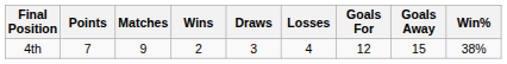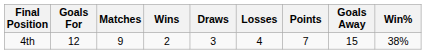columns swapped: Points <-> Goals For
